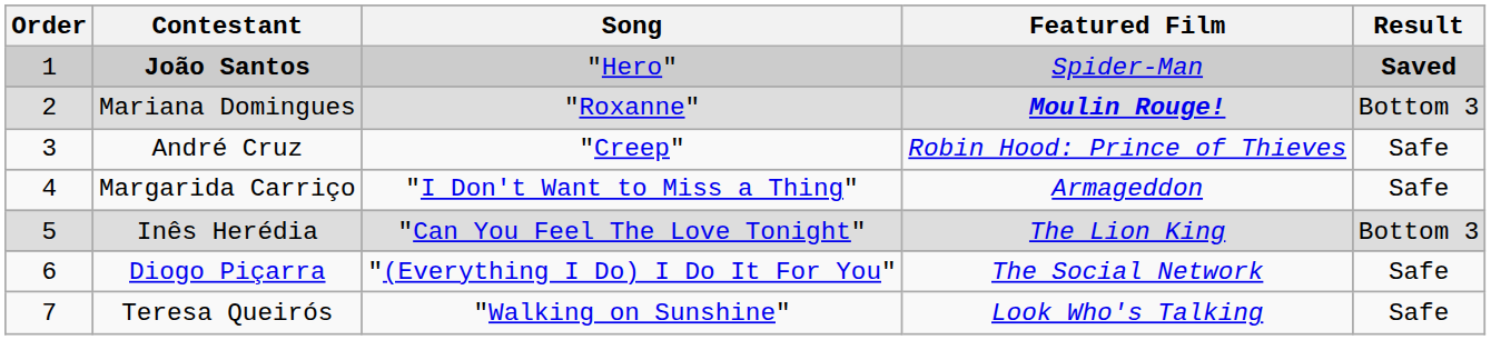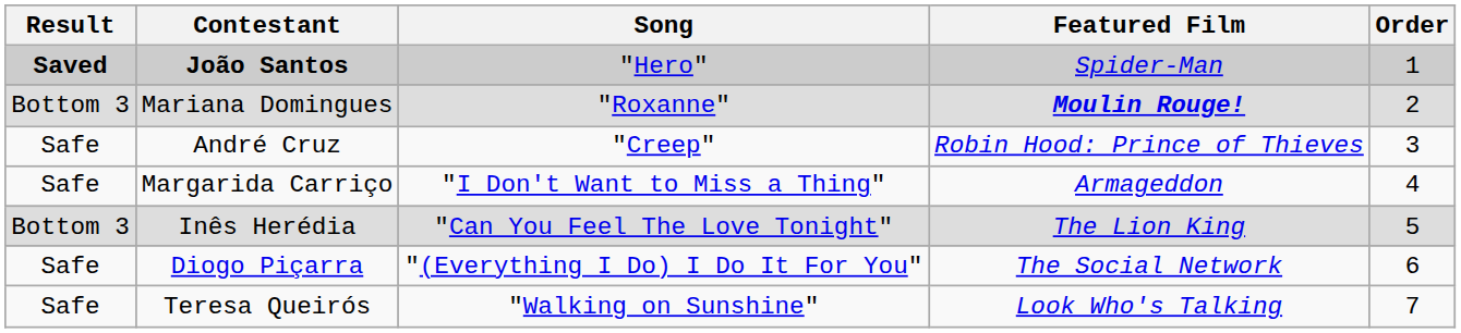columns swapped: Order <-> Result
